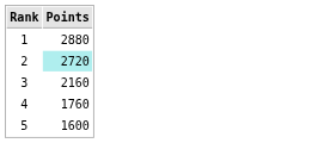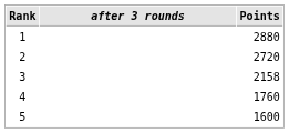+ column: after 3 rounds
2 | Points: paleturquoise background -> no background
3 | Points: 2160 -> 2158
